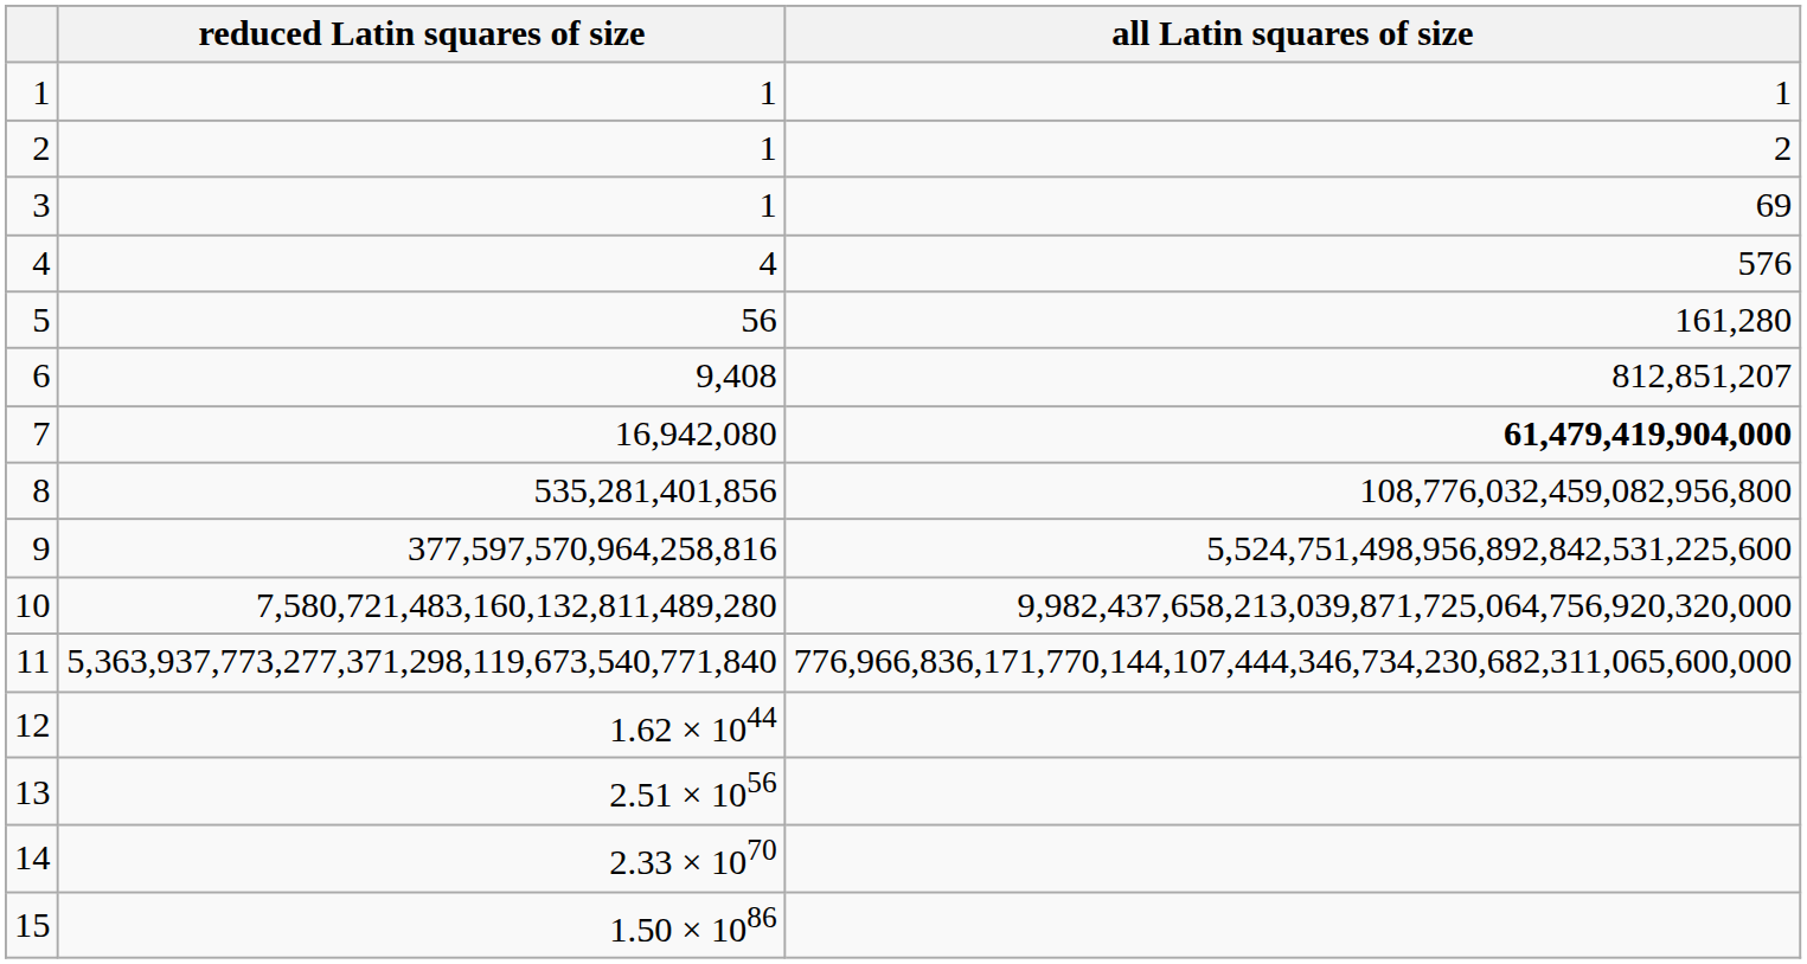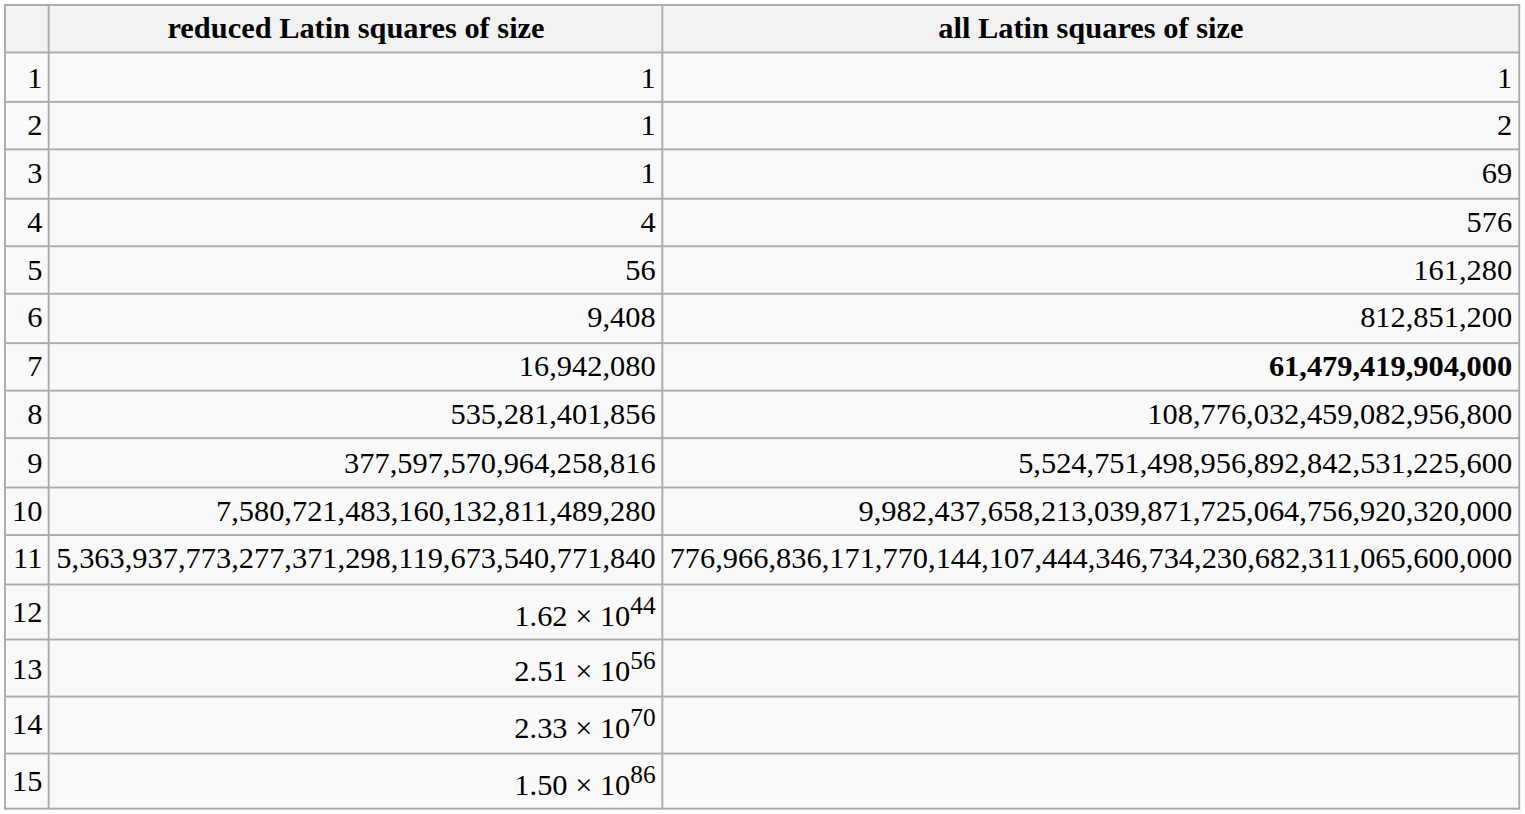6 | all Latin squares of size: 812,851,207 -> 812,851,200
